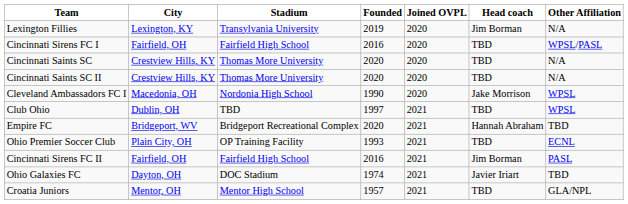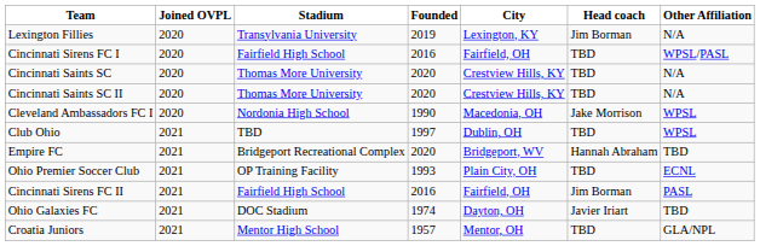columns swapped: City <-> Joined OVPL
